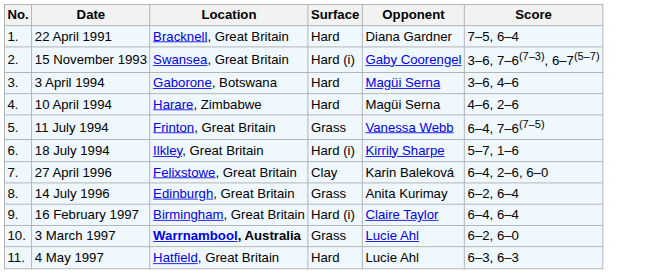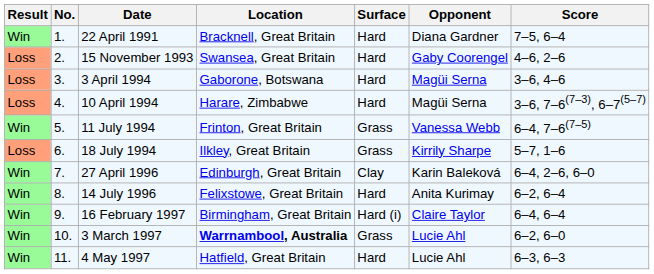+ column: Result | Win | Loss | Loss | Loss | Win | Loss | Win | Win | Win | Win | Win
15 November 1993 | Surface: Hard (i) -> Hard
15 November 1993 | Score: 3–6, 7–6(7–3), 6–7(5–7) -> 4–6, 2–6
10 April 1994 | Score: 4–6, 2–6 -> 3–6, 7–6(7–3), 6–7(5–7)
18 July 1994 | Surface: Hard (i) -> Grass
27 April 1996 | Location: Felixstowe, Great Britain -> Edinburgh, Great Britain
14 July 1996 | Location: Edinburgh, Great Britain -> Felixstowe, Great Britain
14 July 1996 | Surface: Grass -> Hard
